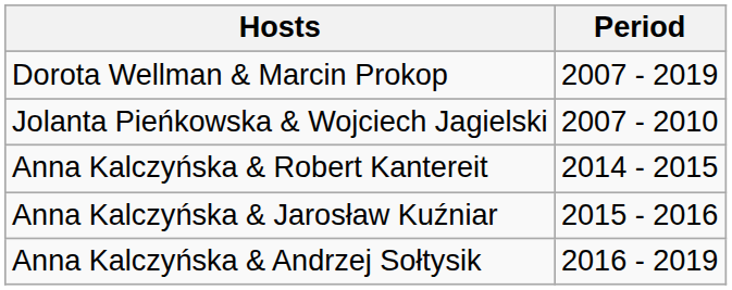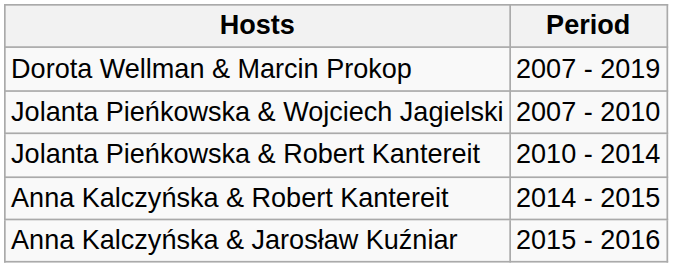+ row: Jolanta Pieńkowska & Robert Kantereit | 2010 - 2014
- row: Anna Kalczyńska & Andrzej Sołtysik | 2016 - 2019
